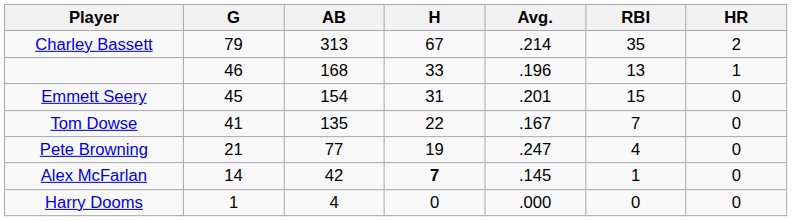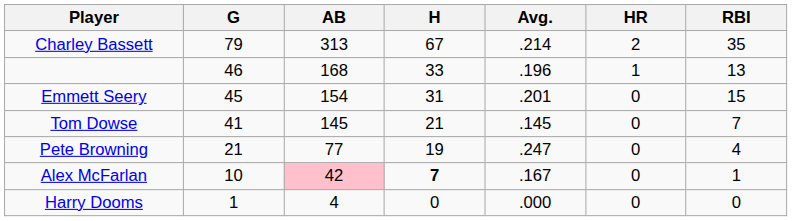columns swapped: HR <-> RBI
Tom Dowse | AB: 135 -> 145
Tom Dowse | H: 22 -> 21
Tom Dowse | Avg.: .167 -> .145
Alex McFarlan | G: 14 -> 10
Alex McFarlan | AB: no background -> pink background
Alex McFarlan | Avg.: .145 -> .167
